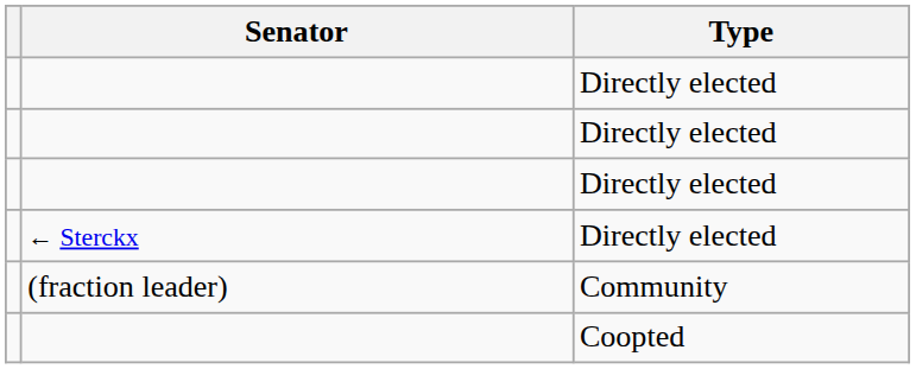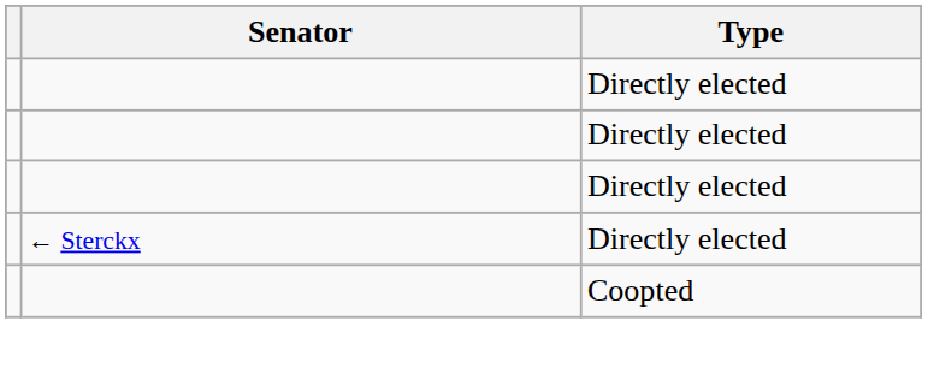- row: (fraction leader) | Community
